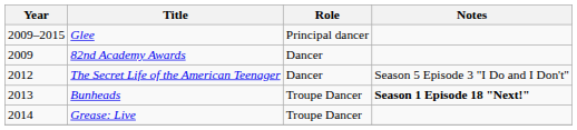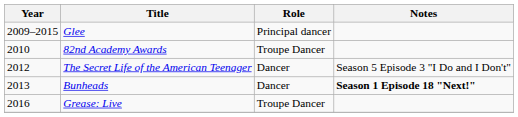82nd Academy Awards | Year: 2009 -> 2010
82nd Academy Awards | Role: Dancer -> Troupe Dancer
Bunheads | Role: Troupe Dancer -> Dancer
Grease: Live | Year: 2014 -> 2016
